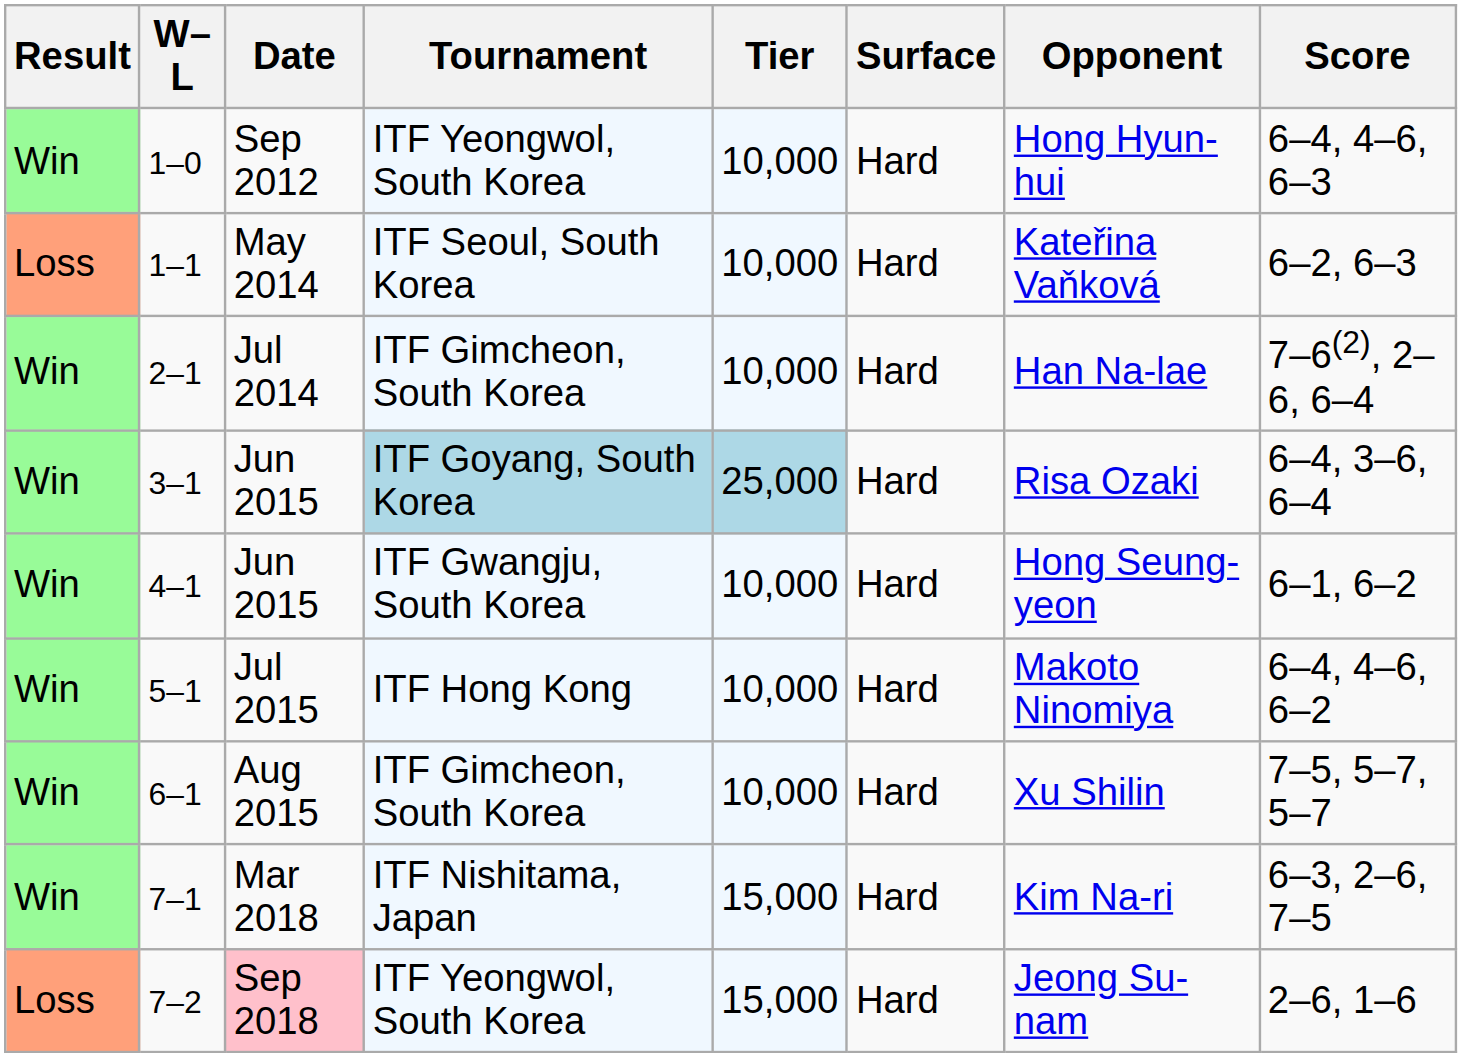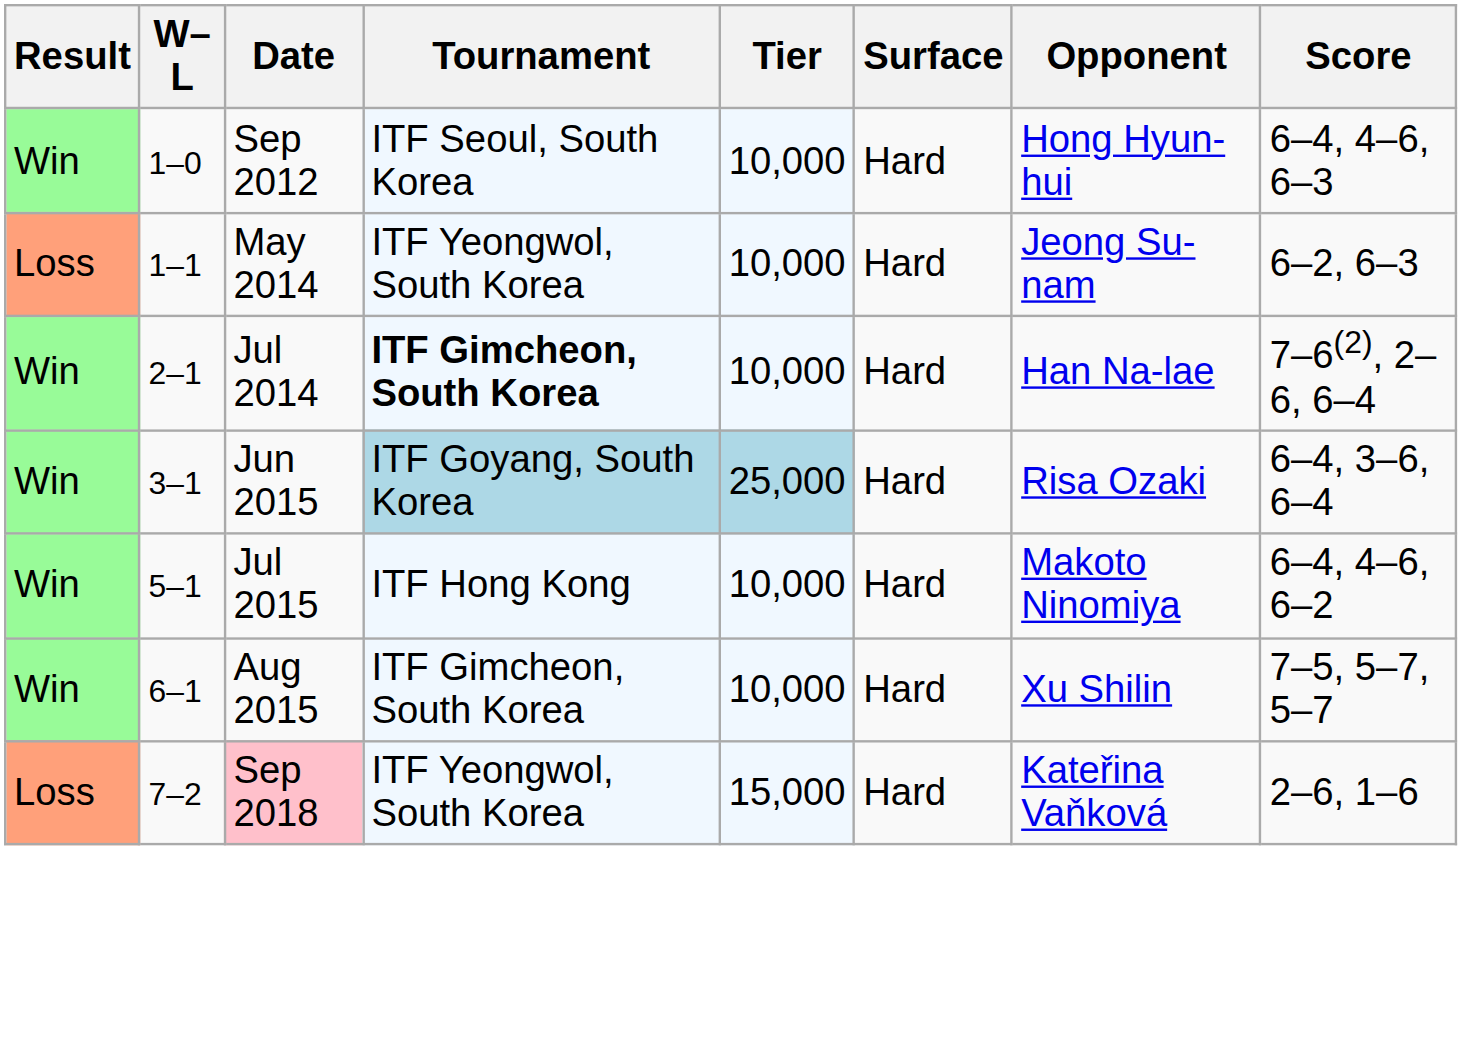1–0 | Tournament: ITF Yeongwol, South Korea -> ITF Seoul, South Korea
1–1 | Tournament: ITF Seoul, South Korea -> ITF Yeongwol, South Korea
1–1 | Opponent: Kateřina Vaňková -> Jeong Su-nam
2–1 | Tournament: normal -> bold
- row: Win | 4–1 | Jun 2015 | ITF Gwangju, South Korea | 10,000 | Hard | Hong Seung-yeon | 6–1, 6–2
- row: Win | 7–1 | Mar 2018 | ITF Nishitama, Japan | 15,000 | Hard | Kim Na-ri | 6–3, 2–6, 7–5
7–2 | Opponent: Jeong Su-nam -> Kateřina Vaňková
